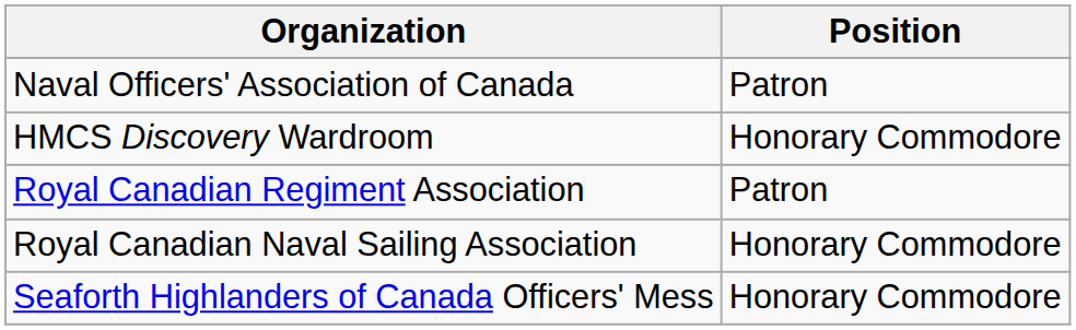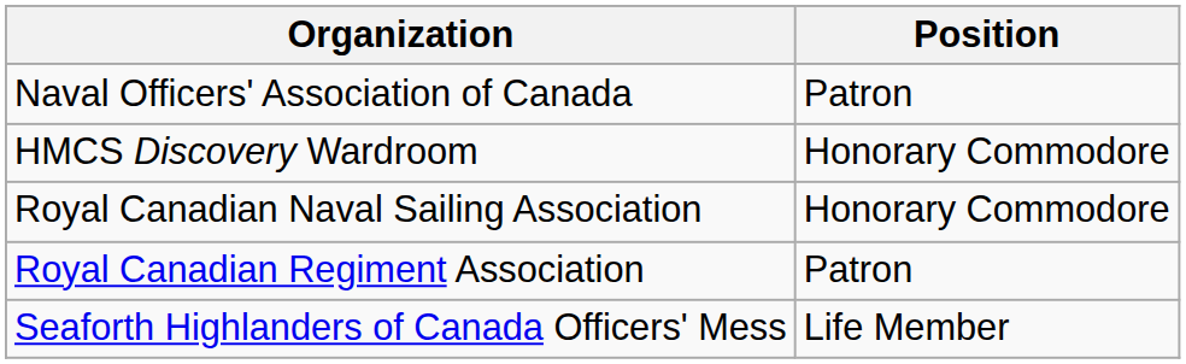rows swapped: Royal Canadian Naval Sailing Association <-> Royal Canadian Regiment Association
Seaforth Highlanders of Canada Officers' Mess | Position: Honorary Commodore -> Life Member
